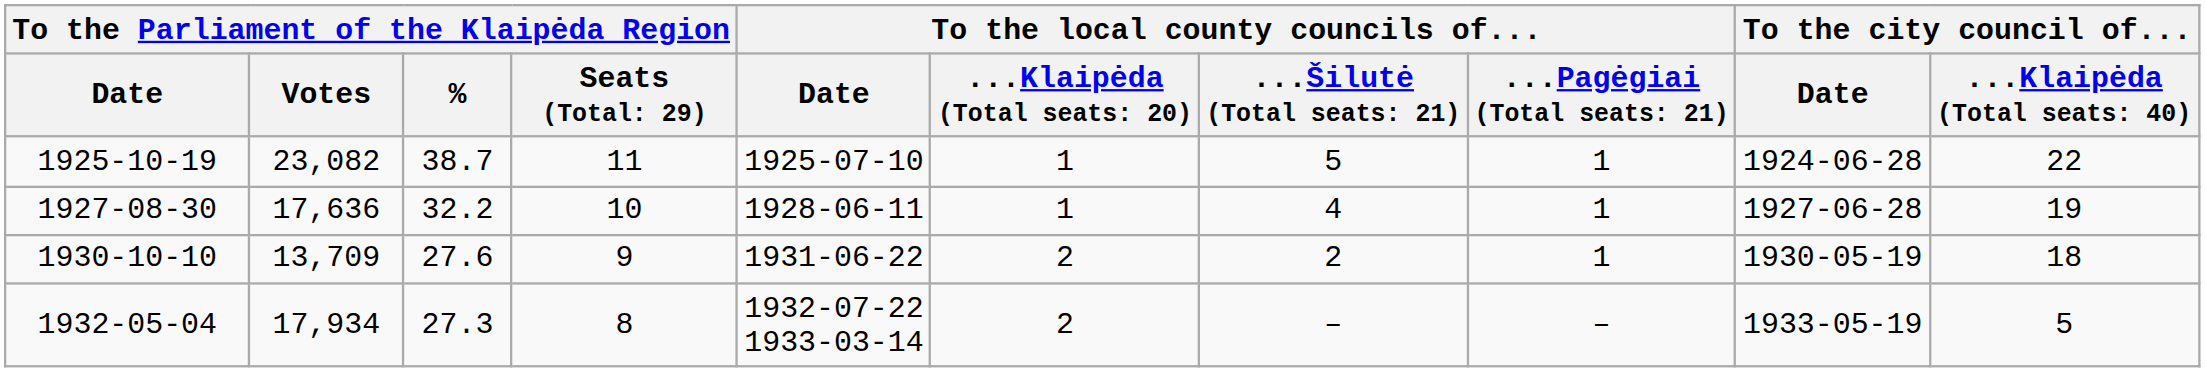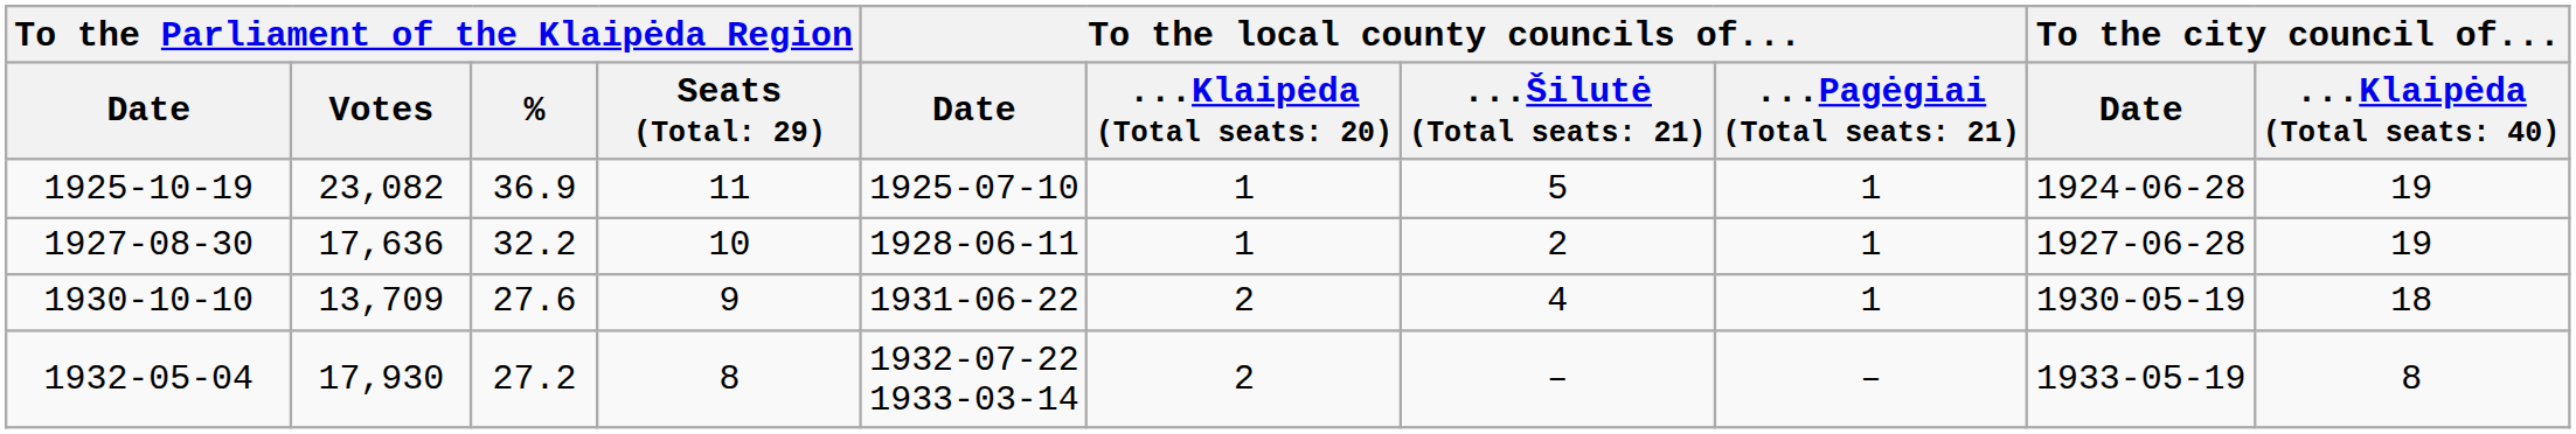1925-10-19 | To the Parliament of the Klaipėda Region / %: 38.7 -> 36.9
1925-10-19 | column 10: 22 -> 19
1927-08-30 | column 7: 4 -> 2
1930-10-10 | column 7: 2 -> 4
1932-05-04 | To the Parliament of the Klaipėda Region / Votes: 17,934 -> 17,930
1932-05-04 | To the Parliament of the Klaipėda Region / %: 27.3 -> 27.2
1932-05-04 | column 10: 5 -> 8
